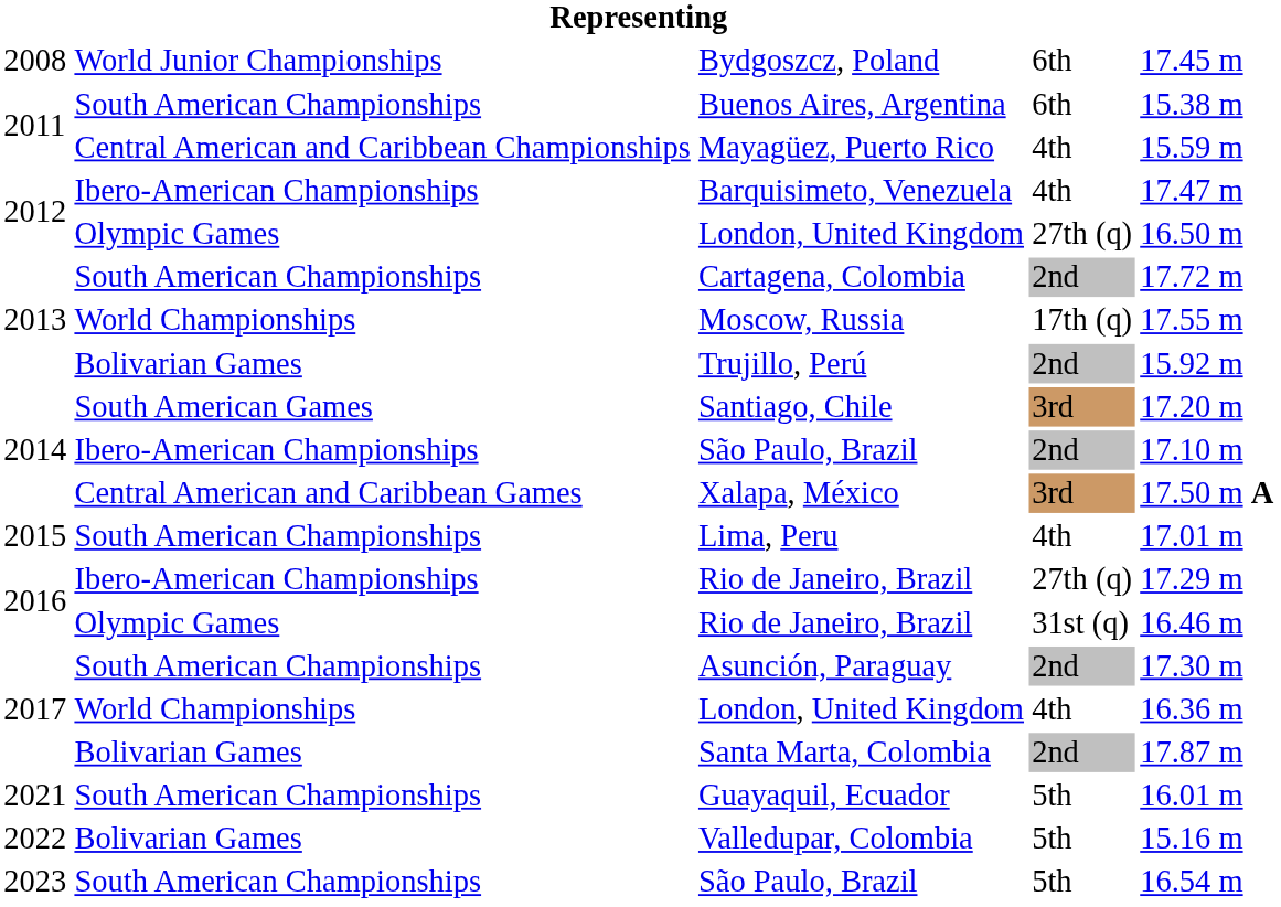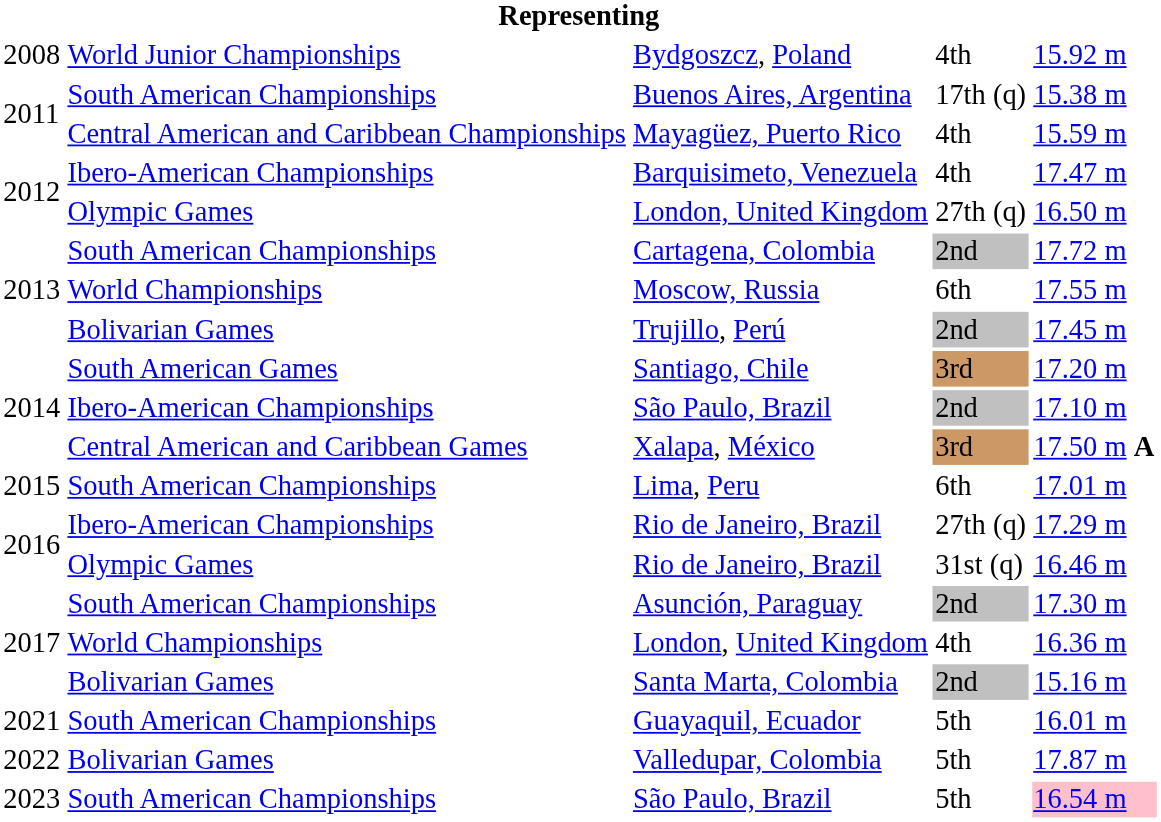Bydgoszcz, Poland | column 4: 6th -> 4th
Bydgoszcz, Poland | column 5: 17.45 m -> 15.92 m
Buenos Aires, Argentina | column 4: 6th -> 17th (q)
Moscow, Russia | column 4: 17th (q) -> 6th
Trujillo, Perú | column 5: 15.92 m -> 17.45 m
Lima, Peru | column 4: 4th -> 6th
Santa Marta, Colombia | column 5: 17.87 m -> 15.16 m
Valledupar, Colombia | column 5: 15.16 m -> 17.87 m
South American Championships / São Paulo, Brazil | column 5: no background -> pink background
